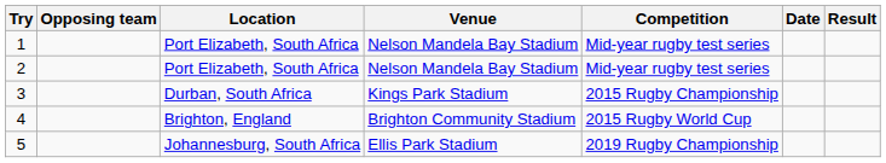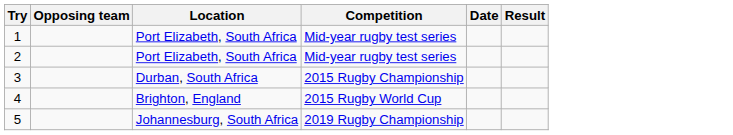- column: Venue | Nelson Mandela Bay Stadium | Nelson Mandela Bay Stadium | Kings Park Stadium | Brighton Community Stadium | Ellis Park Stadium
